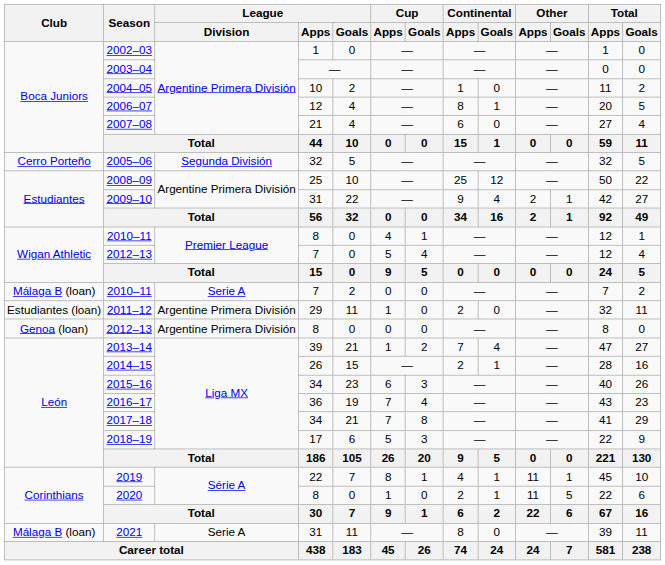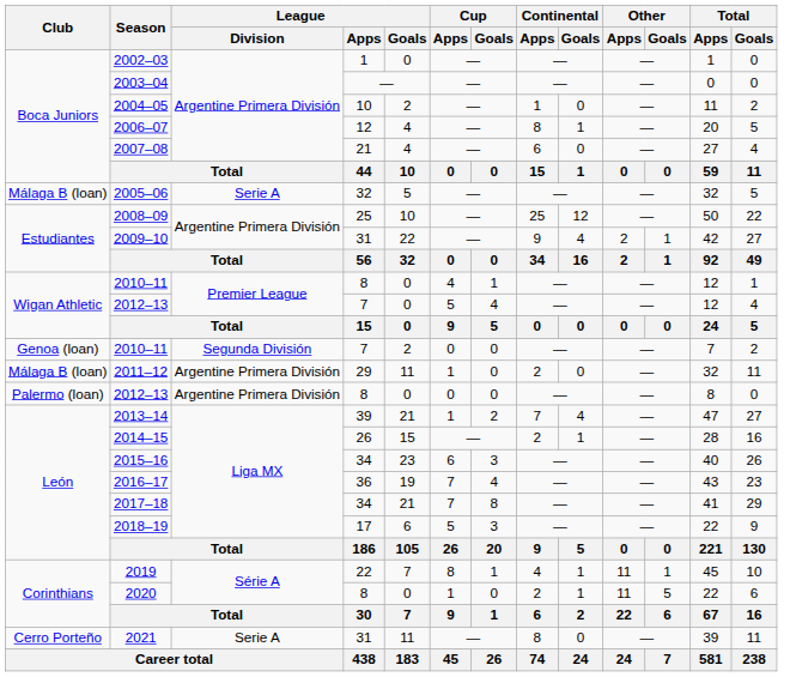2005–06 | Club: Cerro Porteño -> Málaga B (loan)
2005–06 | League / Division: Segunda División -> Serie A
2010–11 / 7 | Club: Málaga B (loan) -> Genoa (loan)
2010–11 / 7 | League / Division: Serie A -> Segunda División
2011–12 | Club: Estudiantes (loan) -> Málaga B (loan)
2012–13 / 8 | Club: Genoa (loan) -> Palermo (loan)
2021 | Club: Málaga B (loan) -> Cerro Porteño
